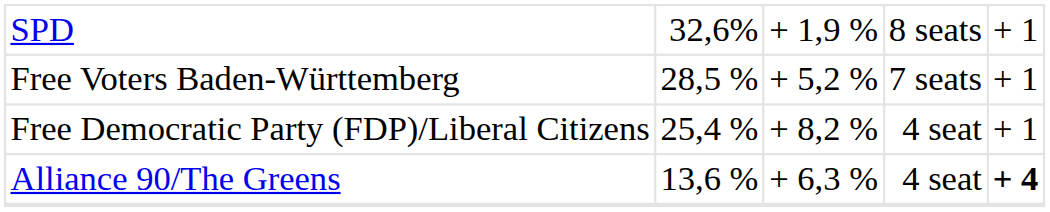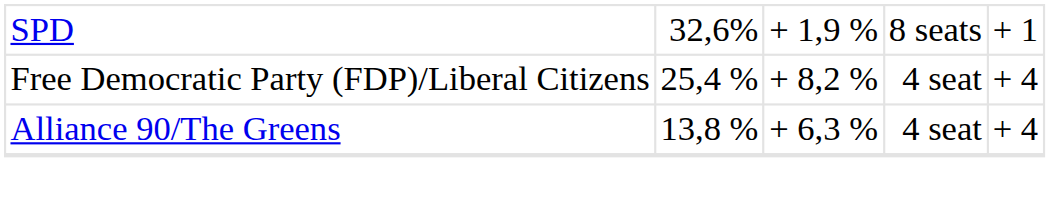- row: Free Voters Baden-Württemberg | 28,5 % | + 5,2 % | 7 seats | + 1
Free Democratic Party (FDP)/Liberal Citizens | column 5: + 1 -> + 4
Alliance 90/The Greens | column 2: 13,6 % -> 13,8 %
Alliance 90/The Greens | column 5: bold -> normal
